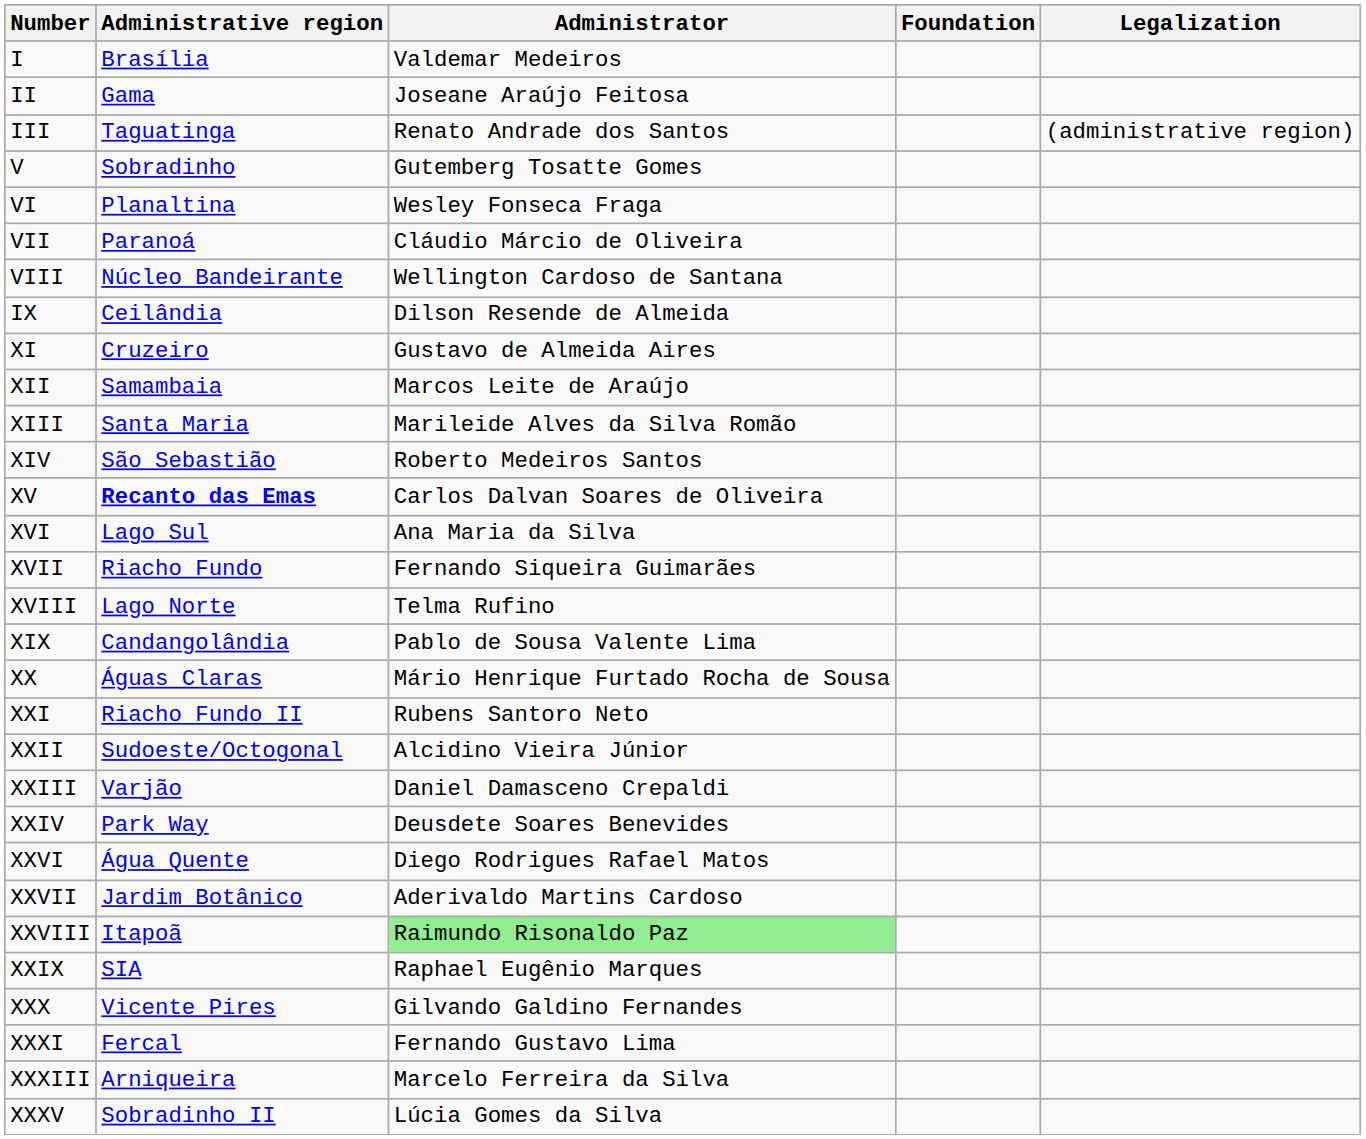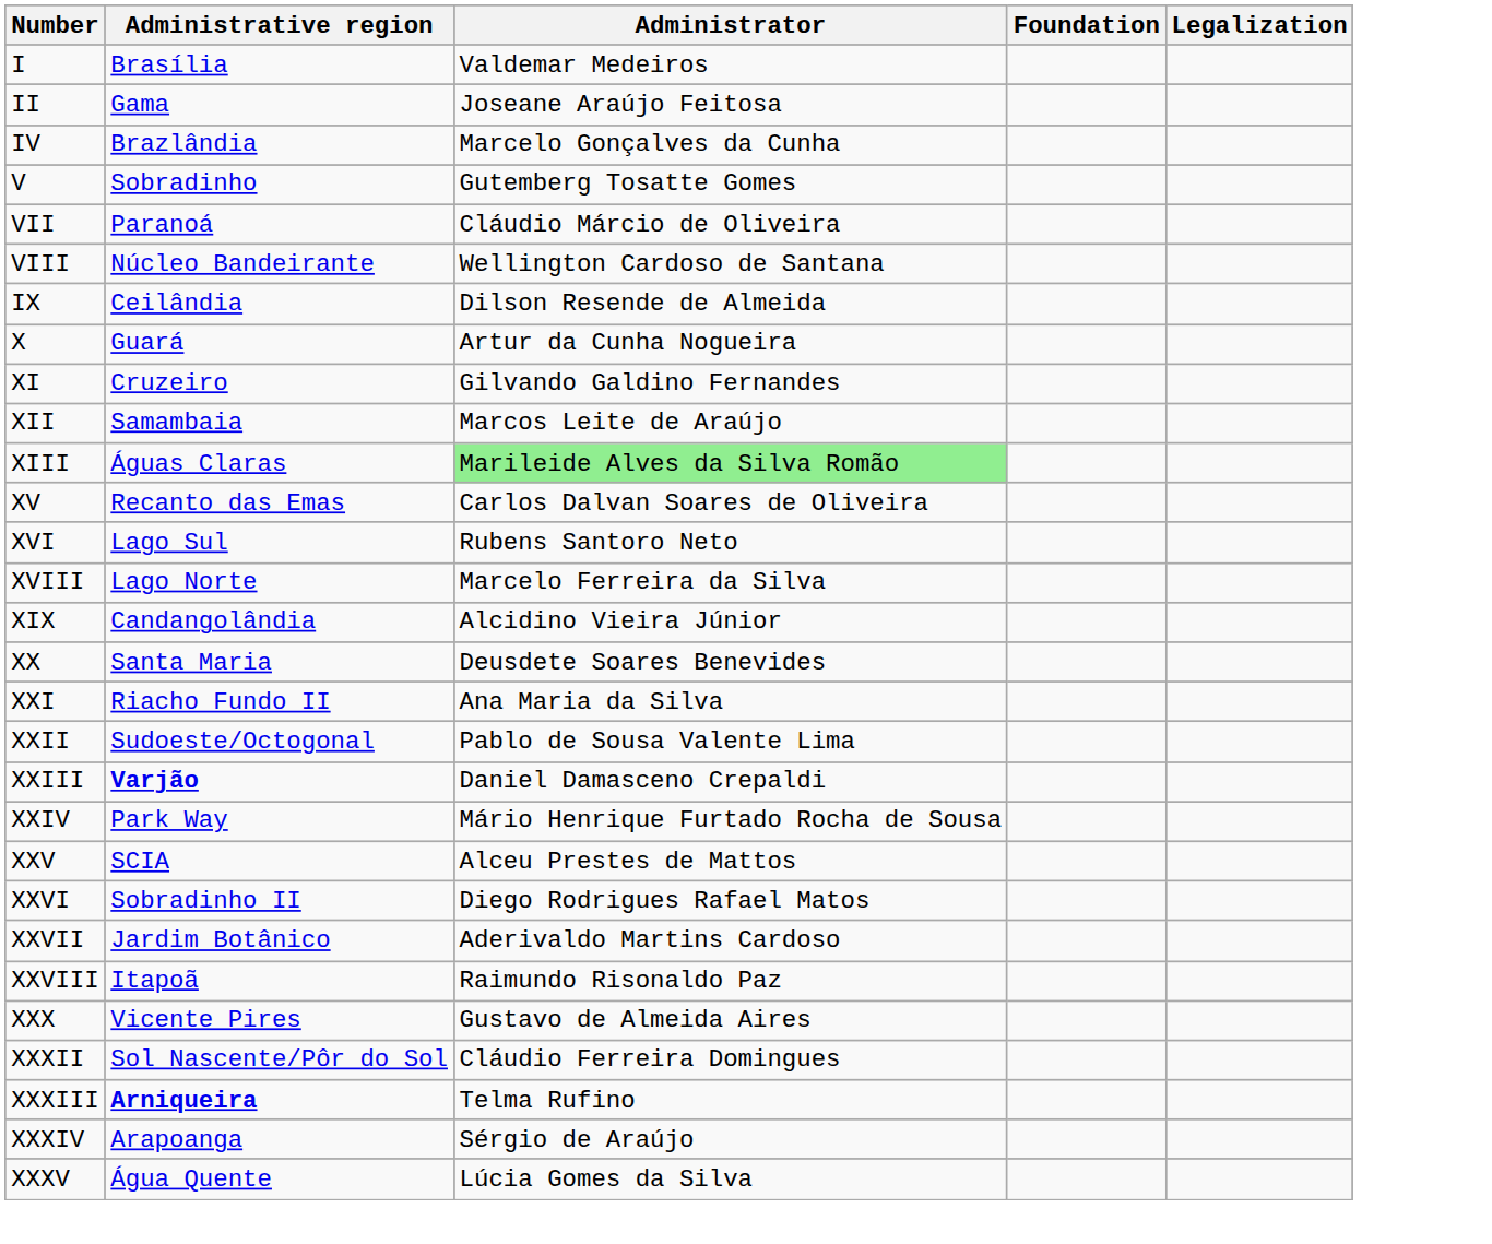- row: III | Taguatinga | Renato Andrade dos Santos | (administrative region)
+ row: IV | Brazlândia | Marcelo Gonçalves da Cunha
- row: VI | Planaltina | Wesley Fonseca Fraga
+ row: X | Guará | Artur da Cunha Nogueira
XI | Administrator: Gustavo de Almeida Aires -> Gilvando Galdino Fernandes
XIII | Administrative region: Santa Maria -> Águas Claras
XIII | Administrator: no background -> lightgreen background
- row: XIV | São Sebastião | Roberto Medeiros Santos
XV | Administrative region: bold -> normal
XVI | Administrator: Ana Maria da Silva -> Rubens Santoro Neto
- row: XVII | Riacho Fundo | Fernando Siqueira Guimarães
XVIII | Administrator: Telma Rufino -> Marcelo Ferreira da Silva
XIX | Administrator: Pablo de Sousa Valente Lima -> Alcidino Vieira Júnior
XX | Administrative region: Águas Claras -> Santa Maria
XX | Administrator: Mário Henrique Furtado Rocha de Sousa -> Deusdete Soares Benevides
XXI | Administrator: Rubens Santoro Neto -> Ana Maria da Silva
XXII | Administrator: Alcidino Vieira Júnior -> Pablo de Sousa Valente Lima
XXIII | Administrative region: normal -> bold
XXIV | Administrator: Deusdete Soares Benevides -> Mário Henrique Furtado Rocha de Sousa
+ row: XXV | SCIA | Alceu Prestes de Mattos
XXVI | Administrative region: Água Quente -> Sobradinho II
XXVIII | Administrator: lightgreen background -> no background
- row: XXIX | SIA | Raphael Eugênio Marques
XXX | Administrator: Gilvando Galdino Fernandes -> Gustavo de Almeida Aires
- row: XXXI | Fercal | Fernando Gustavo Lima
+ row: XXXII | Sol Nascente/Pôr do Sol | Cláudio Ferreira Domingues
XXXIII | Administrative region: normal -> bold
XXXIII | Administrator: Marcelo Ferreira da Silva -> Telma Rufino
+ row: XXXIV | Arapoanga | Sérgio de Araújo
XXXV | Administrative region: Sobradinho II -> Água Quente
